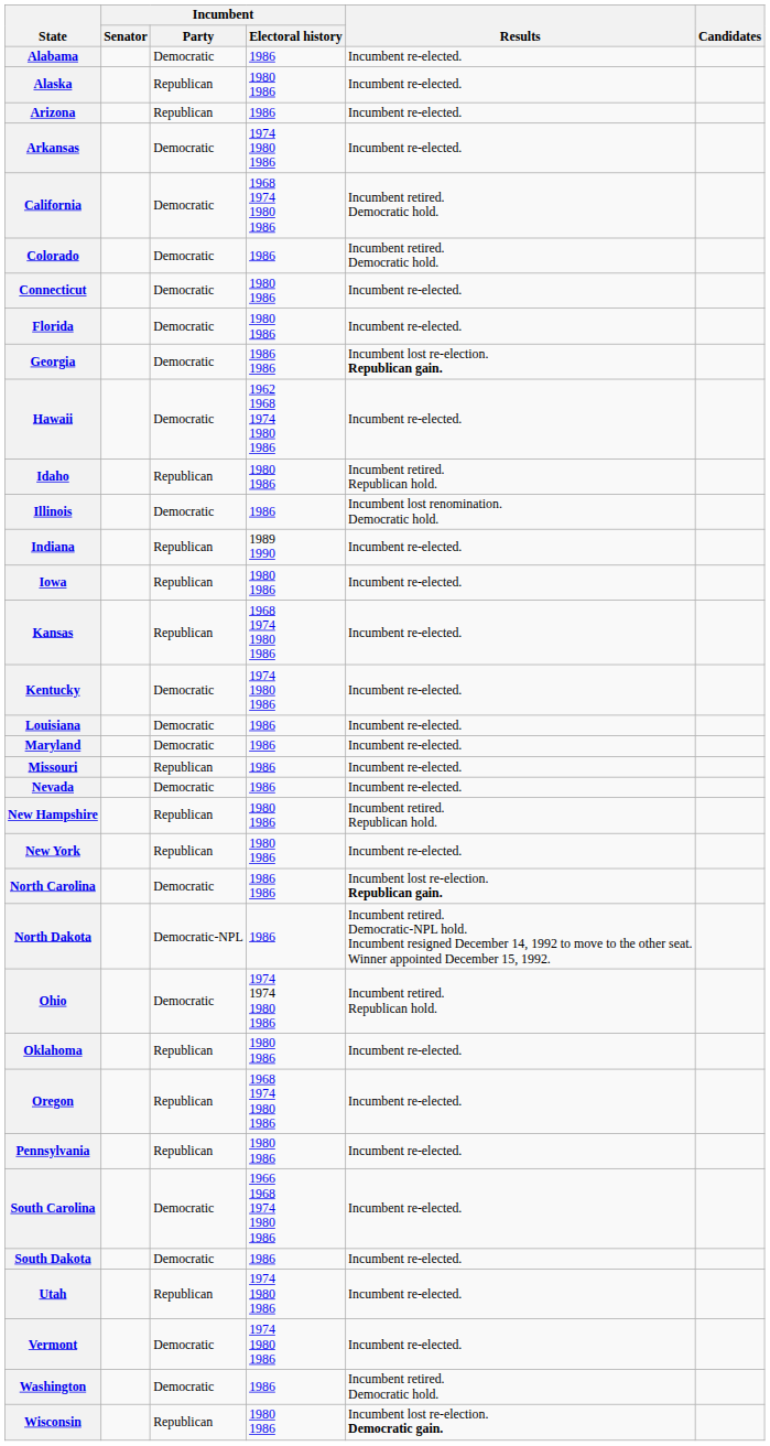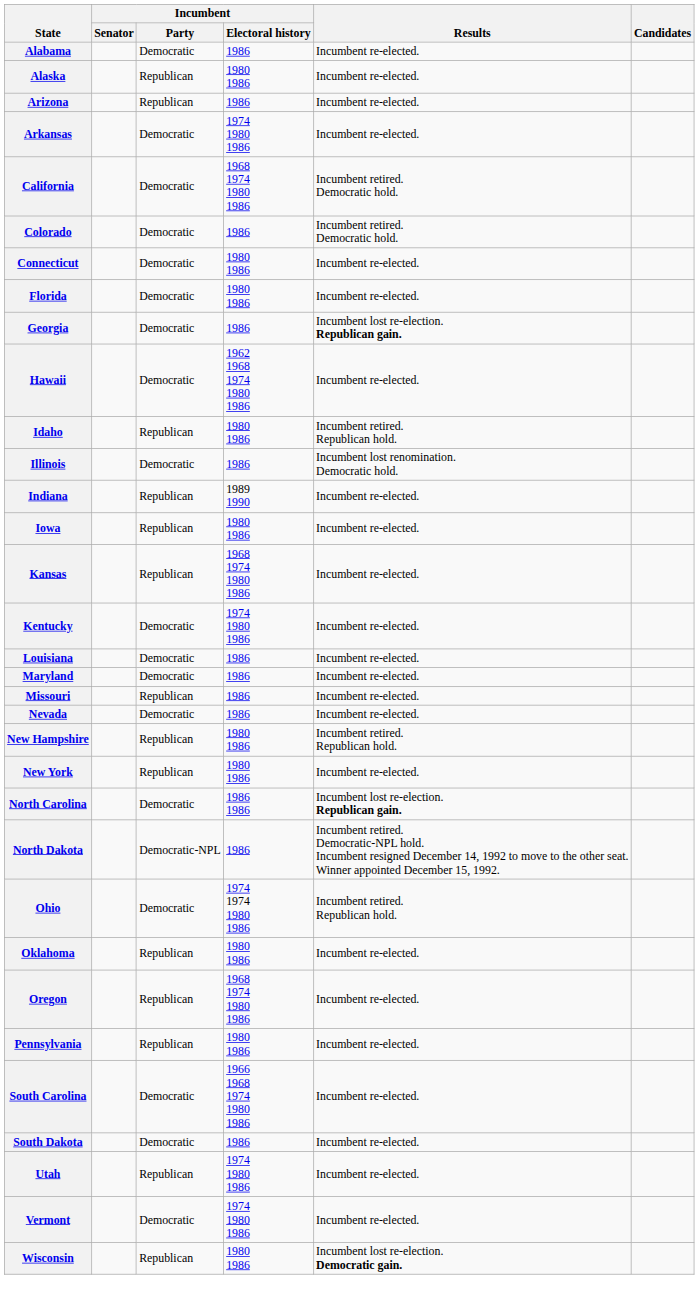Georgia | Incumbent / Electoral history: 1986 1986 -> 1986
- row: Washington | Democratic | 1986 | Incumbent retired. Democratic hold.
